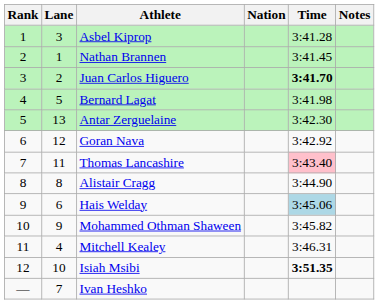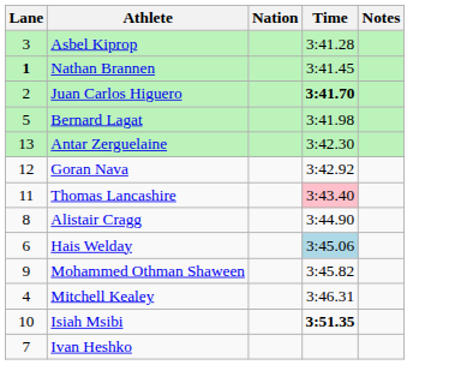- column: Rank | 1 | 2 | 3 | 4 | 5 | 6 | 7 | 8 | 9 | 10 | 11 | 12 | —
Nathan Brannen | Lane: normal -> bold
